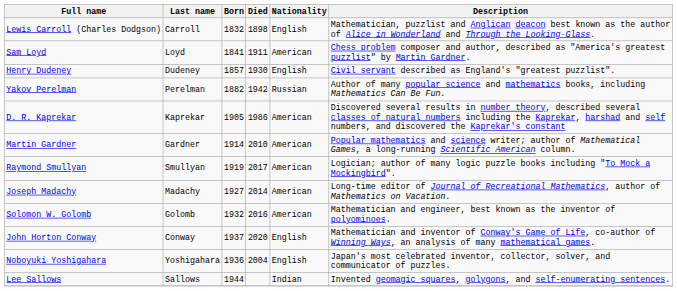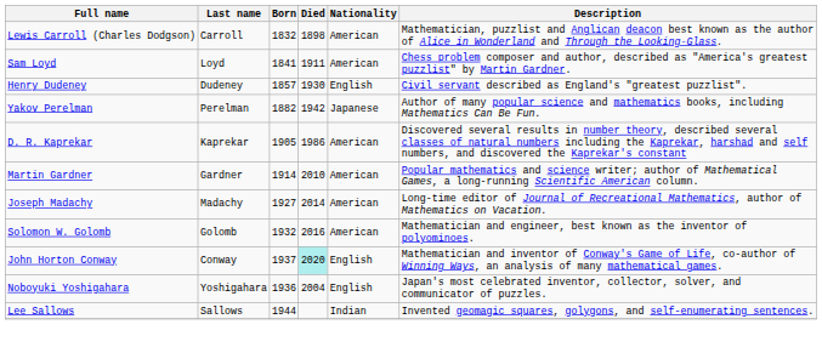Lewis Carroll (Charles Dodgson) | Nationality: English -> American
Yakov Perelman | Nationality: Russian -> Japanese
- row: Raymond Smullyan | Smullyan | 1919 | 2017 | American | Logician; author of many logic puzzle books including "To Mock a Mockingbird".
John Horton Conway | Died: no background -> paleturquoise background
